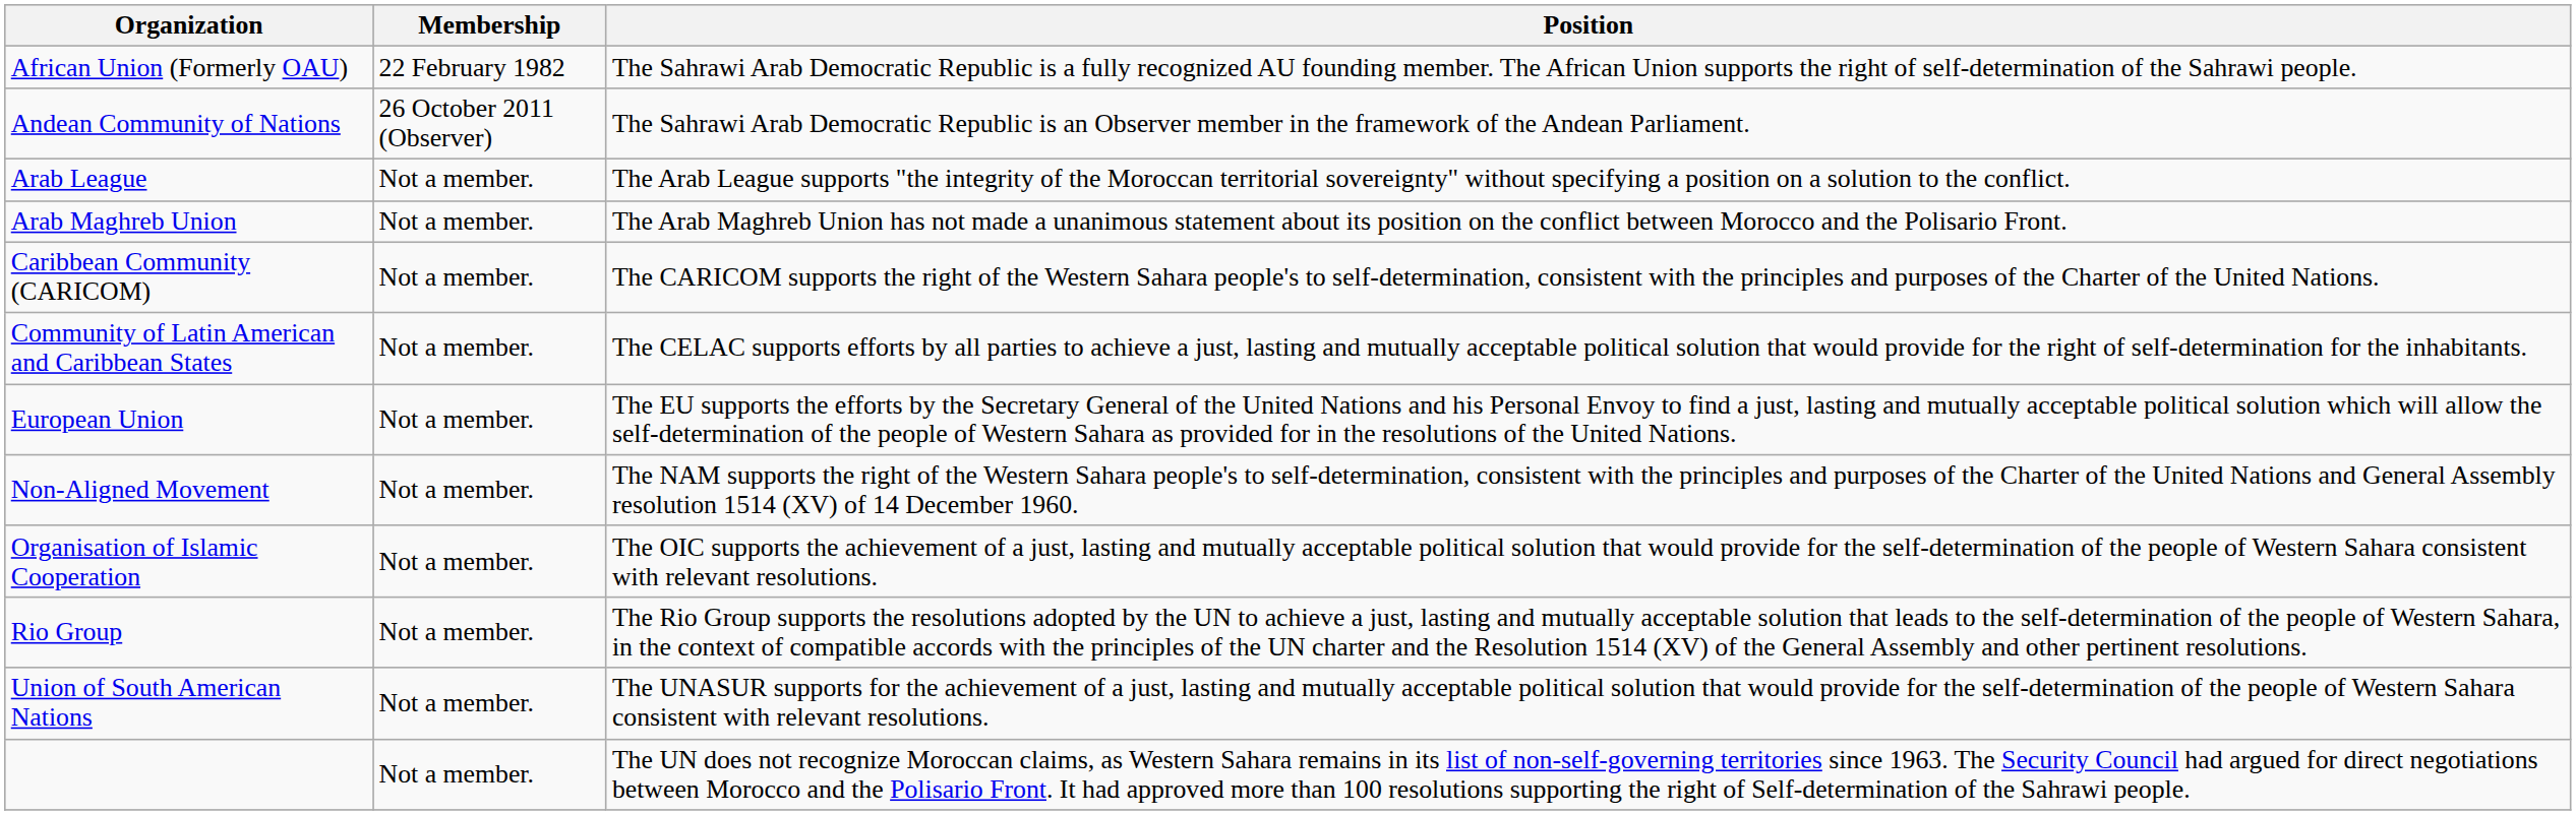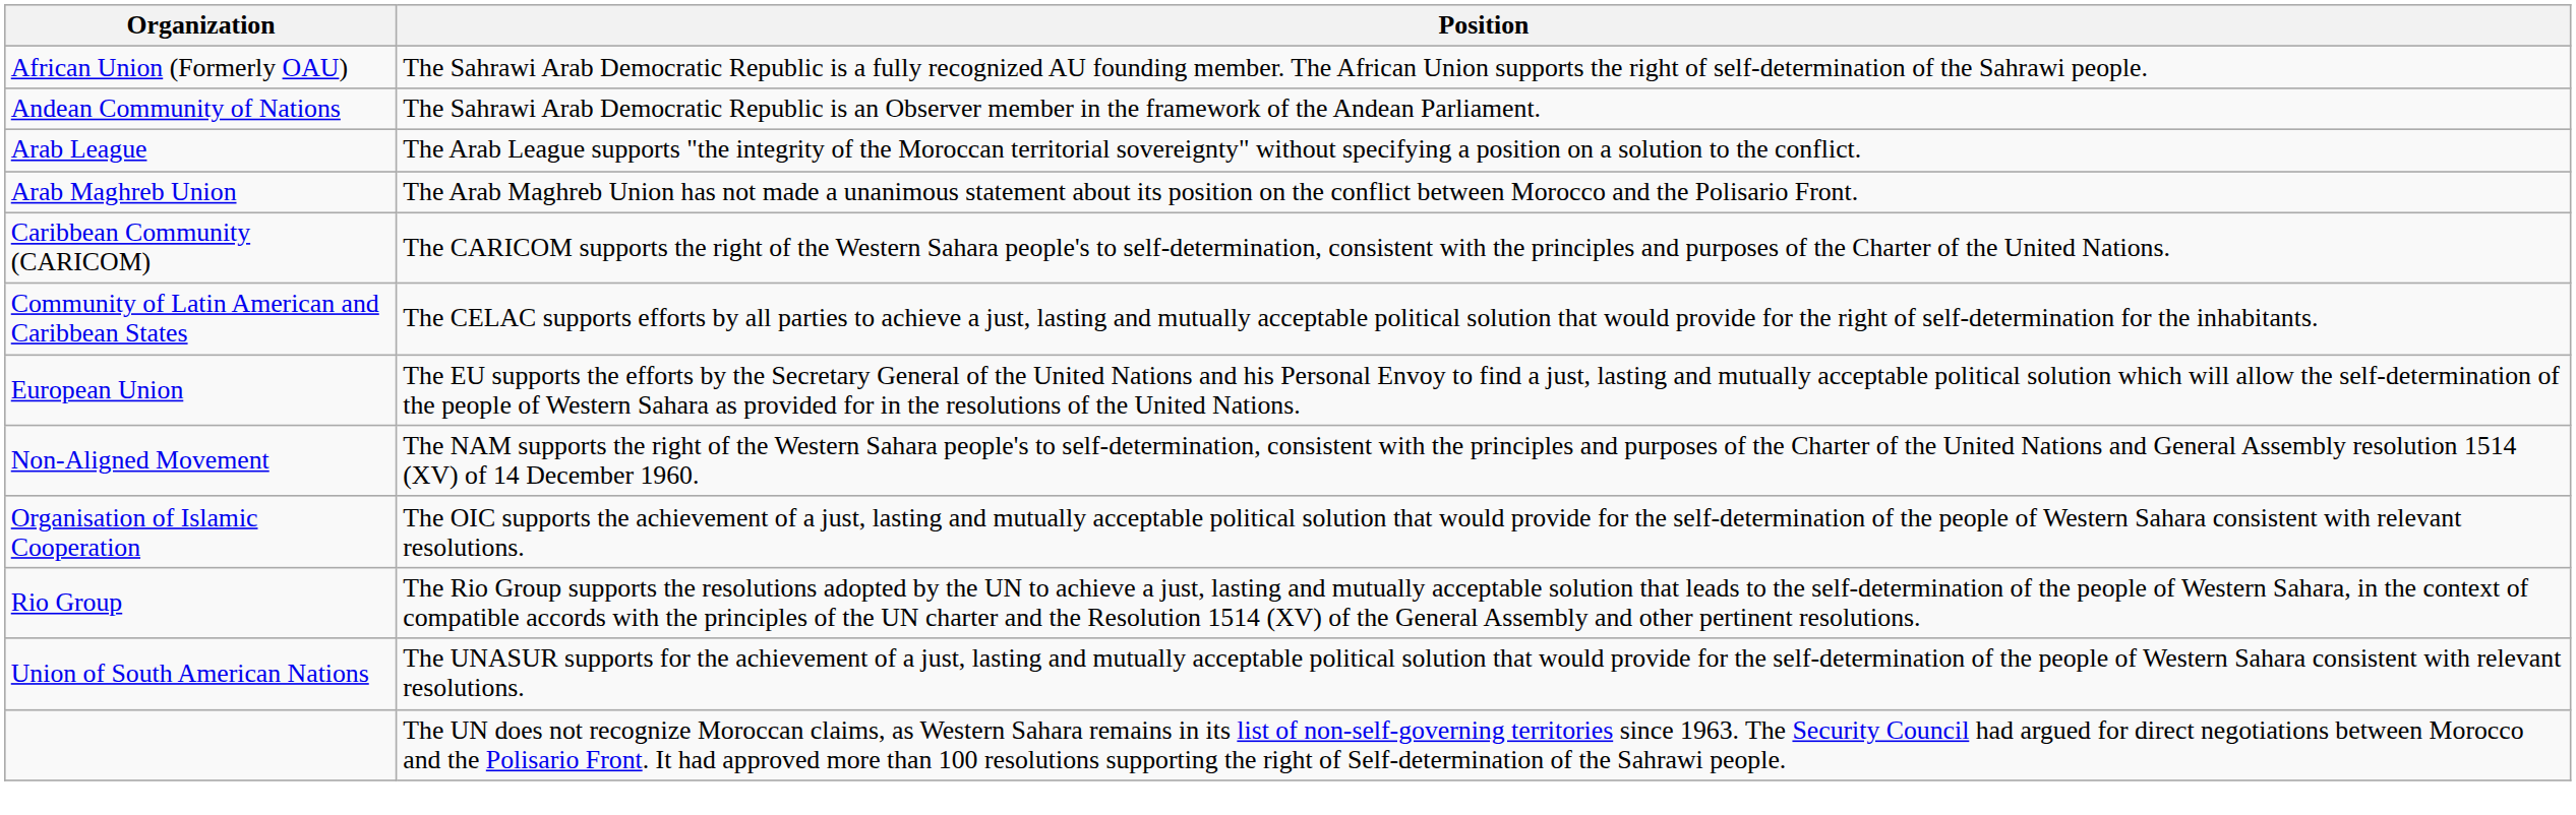- column: Membership | 22 February 1982 | 26 October 2011 (Observer) | Not a member. | Not a member. | Not a member. | Not a member. | Not a member. | Not a member. | Not a member. | Not a member. | Not a member. | Not a member.
